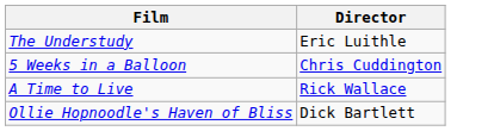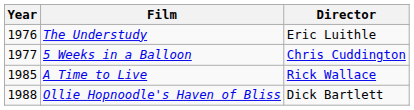+ column: Year | 1976 | 1977 | 1985 | 1988
